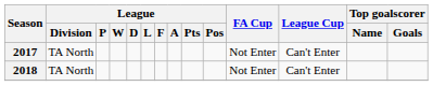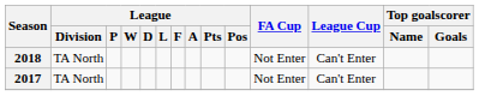rows swapped: 2017 <-> 2018
